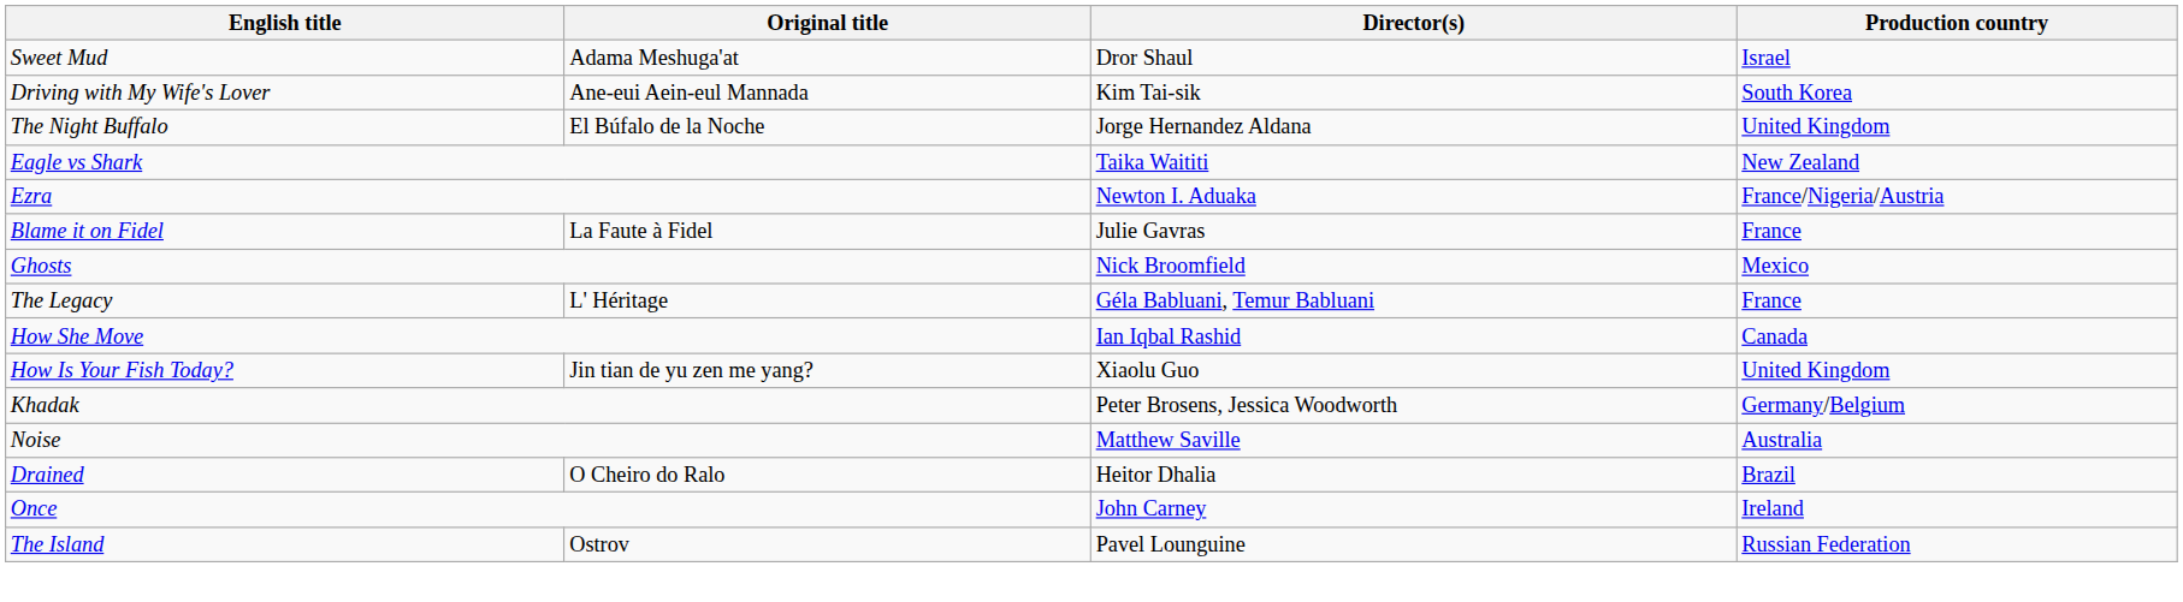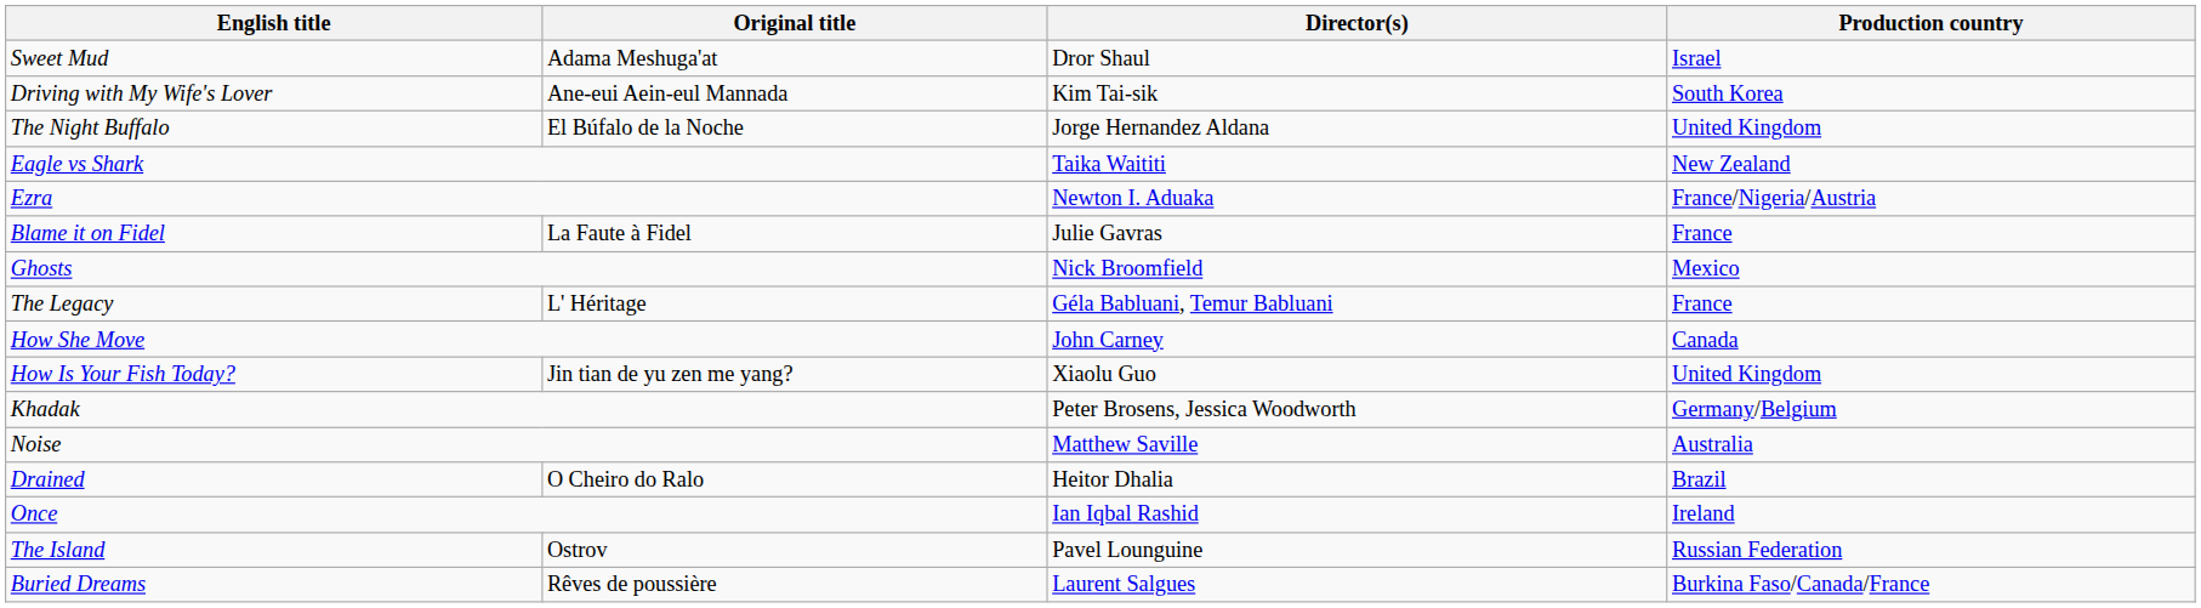How She Move | Director(s): Ian Iqbal Rashid -> John Carney
Once | Director(s): John Carney -> Ian Iqbal Rashid
+ row: Buried Dreams | Rêves de poussière | Laurent Salgues | Burkina Faso/Canada/France
